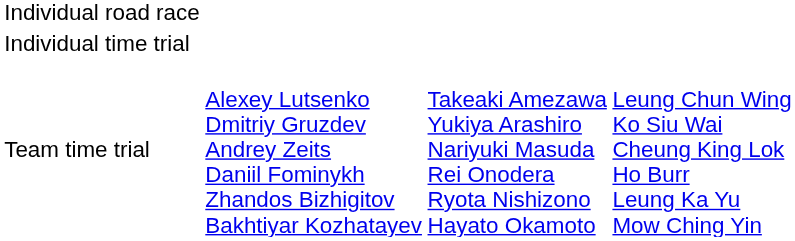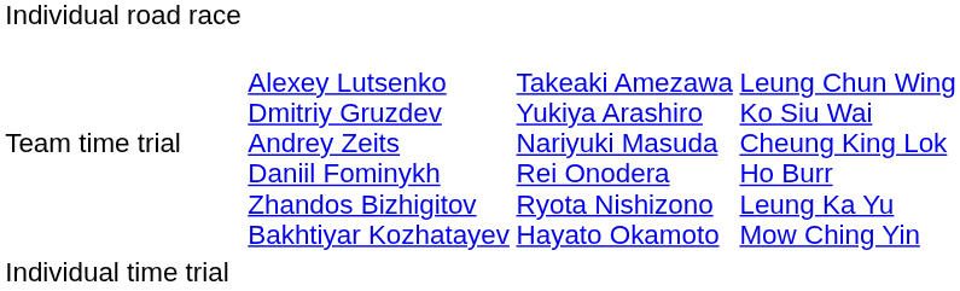rows swapped: Individual time trial <-> Team time trial
